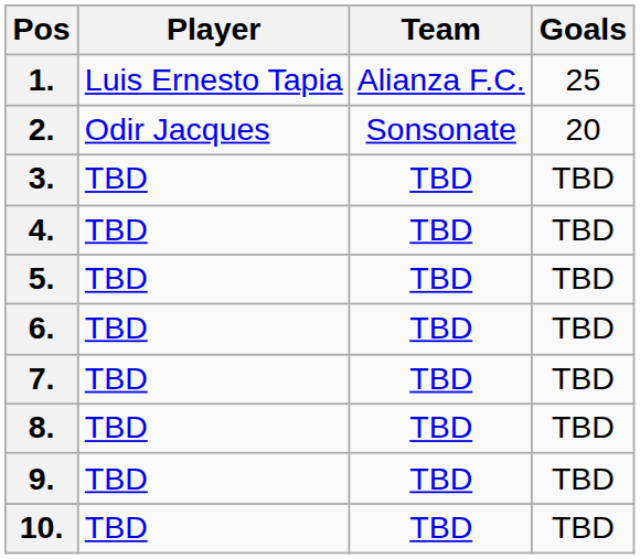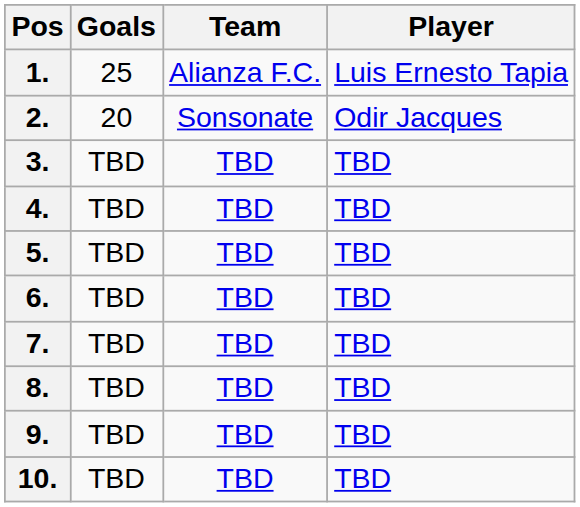columns swapped: Player <-> Goals
